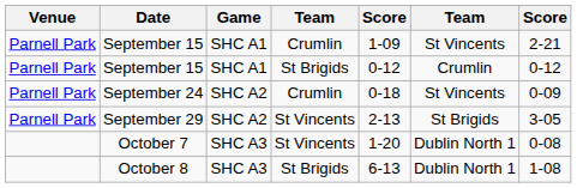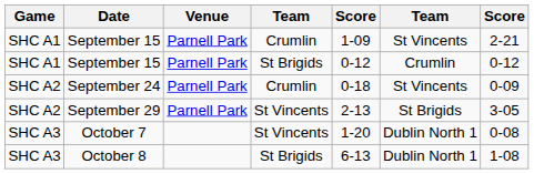columns swapped: Game <-> Venue
